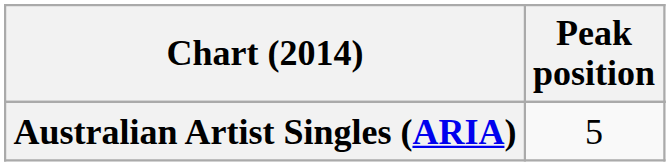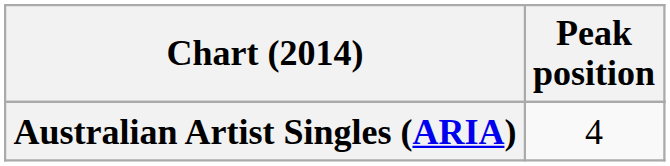Australian Artist Singles (ARIA) | Peak position: 5 -> 4
